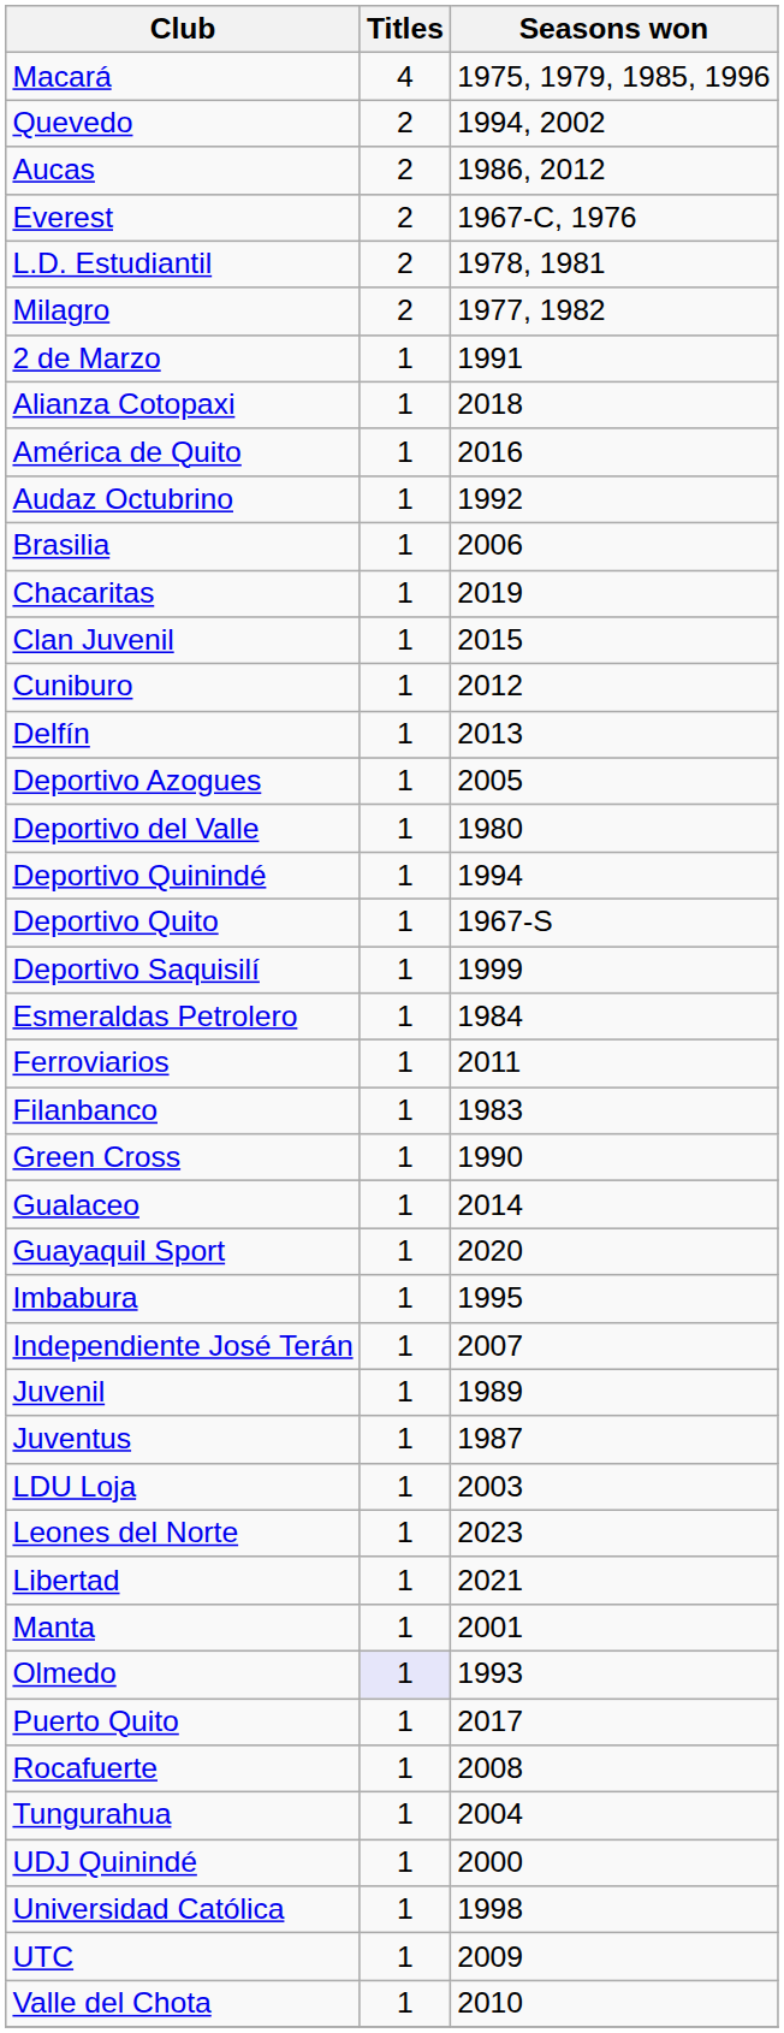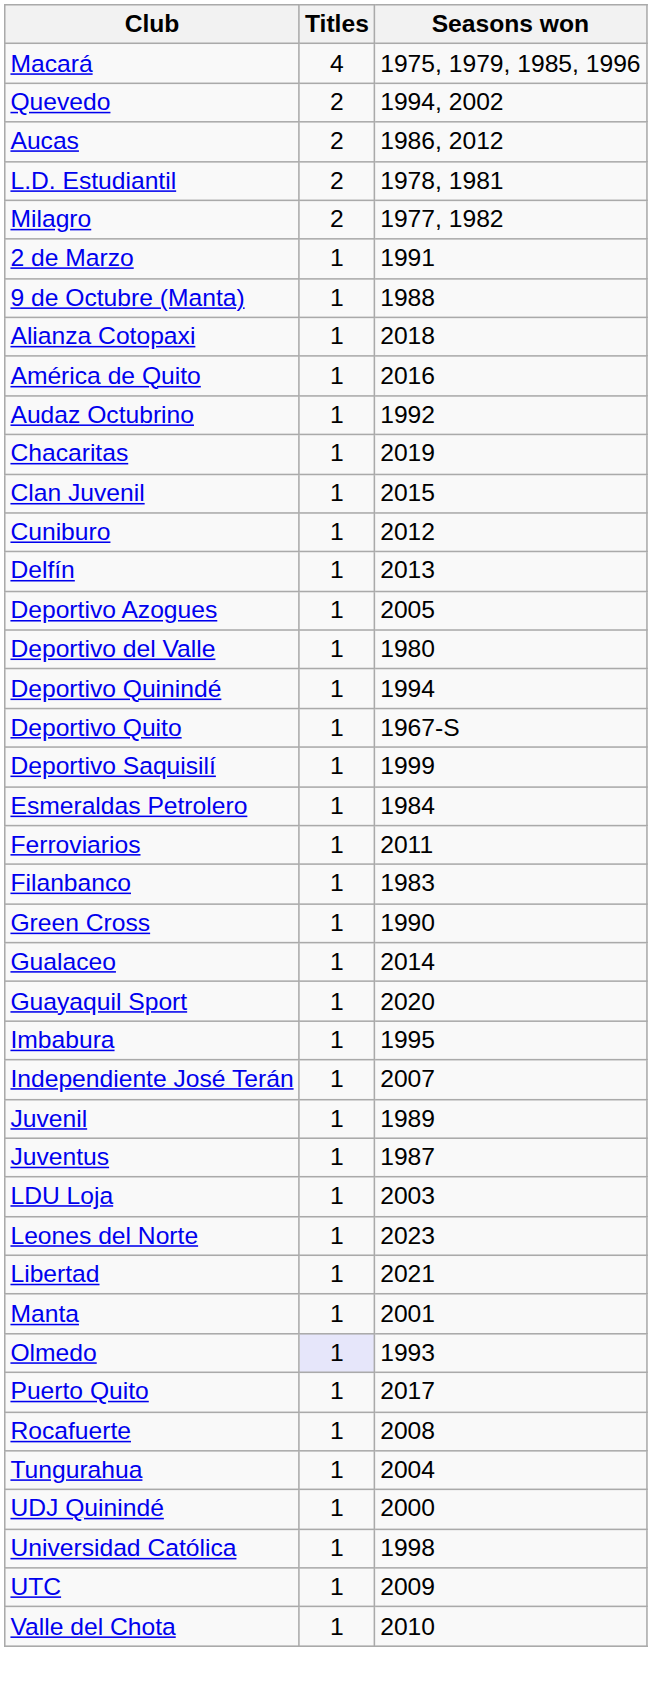- row: Everest | 2 | 1967-C, 1976
+ row: 9 de Octubre (Manta) | 1 | 1988
- row: Brasilia | 1 | 2006
